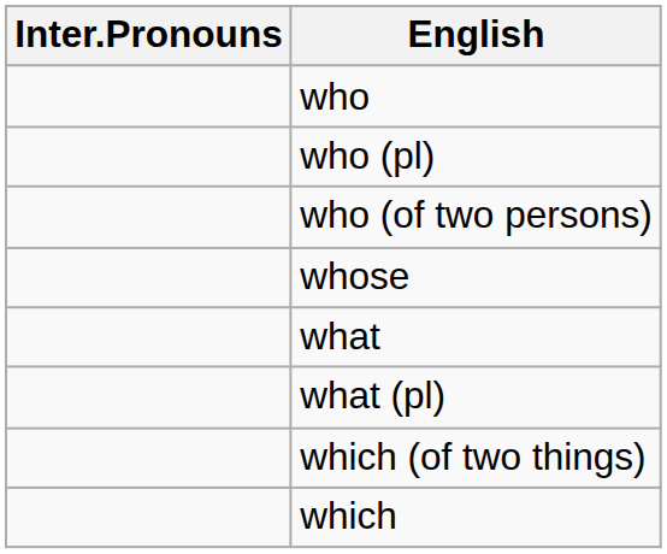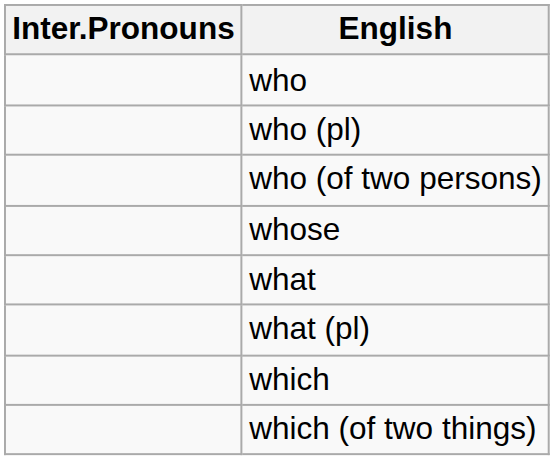rows swapped: which <-> which (of two things)
